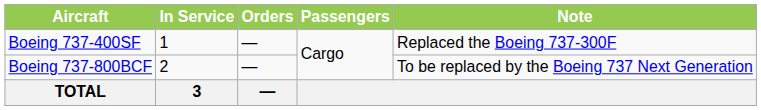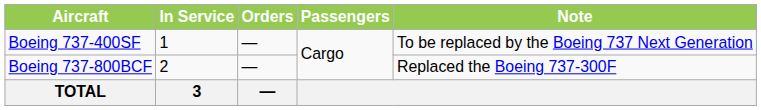Boeing 737-400SF | Note: Replaced the Boeing 737-300F -> To be replaced by the Boeing 737 Next Generation
Boeing 737-800BCF | Note: To be replaced by the Boeing 737 Next Generation -> Replaced the Boeing 737-300F
